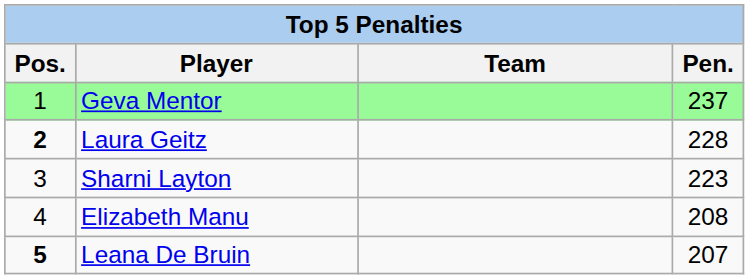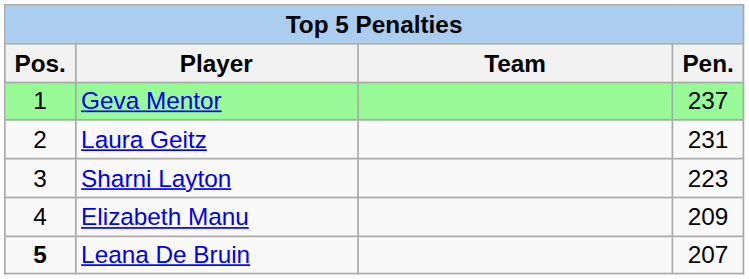Laura Geitz | Pos.: bold -> normal
Laura Geitz | Pen.: 228 -> 231
Elizabeth Manu | Pen.: 208 -> 209
